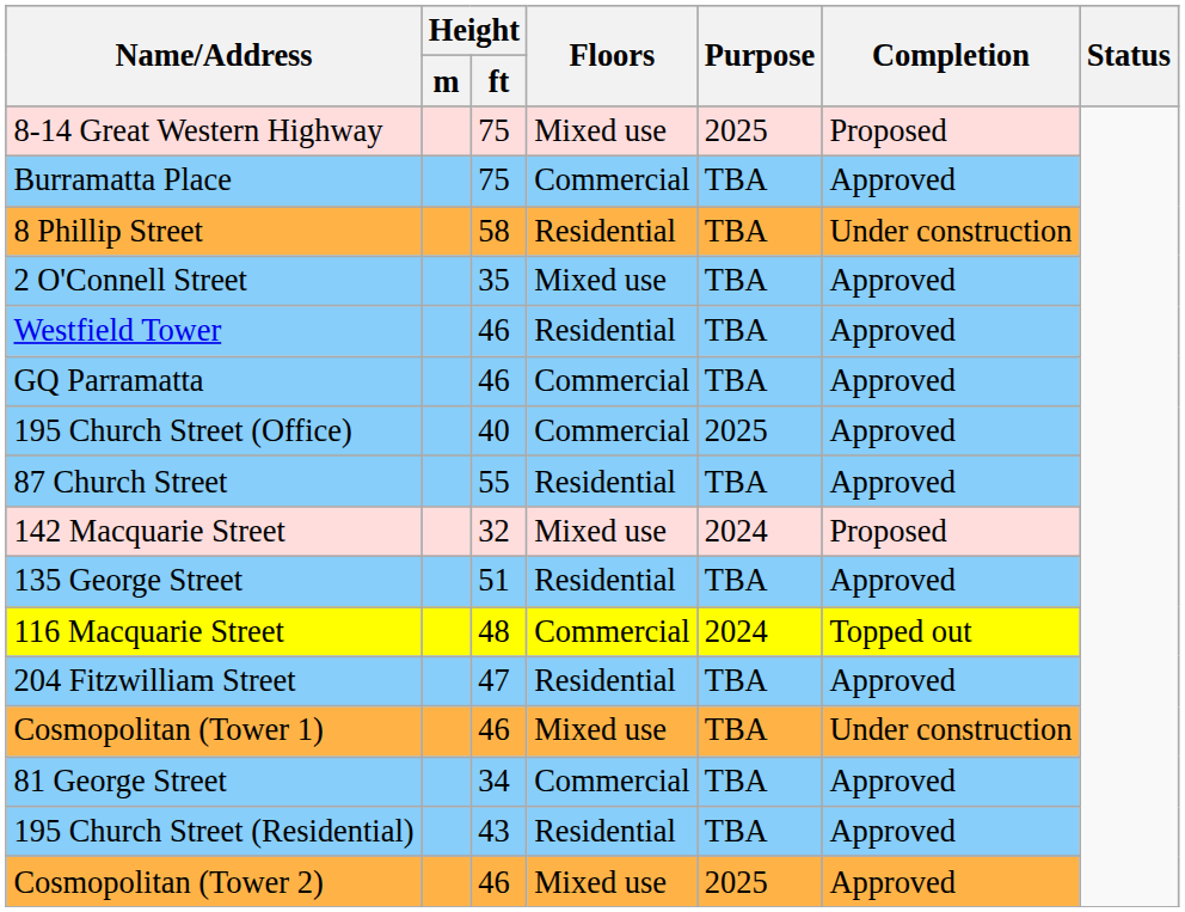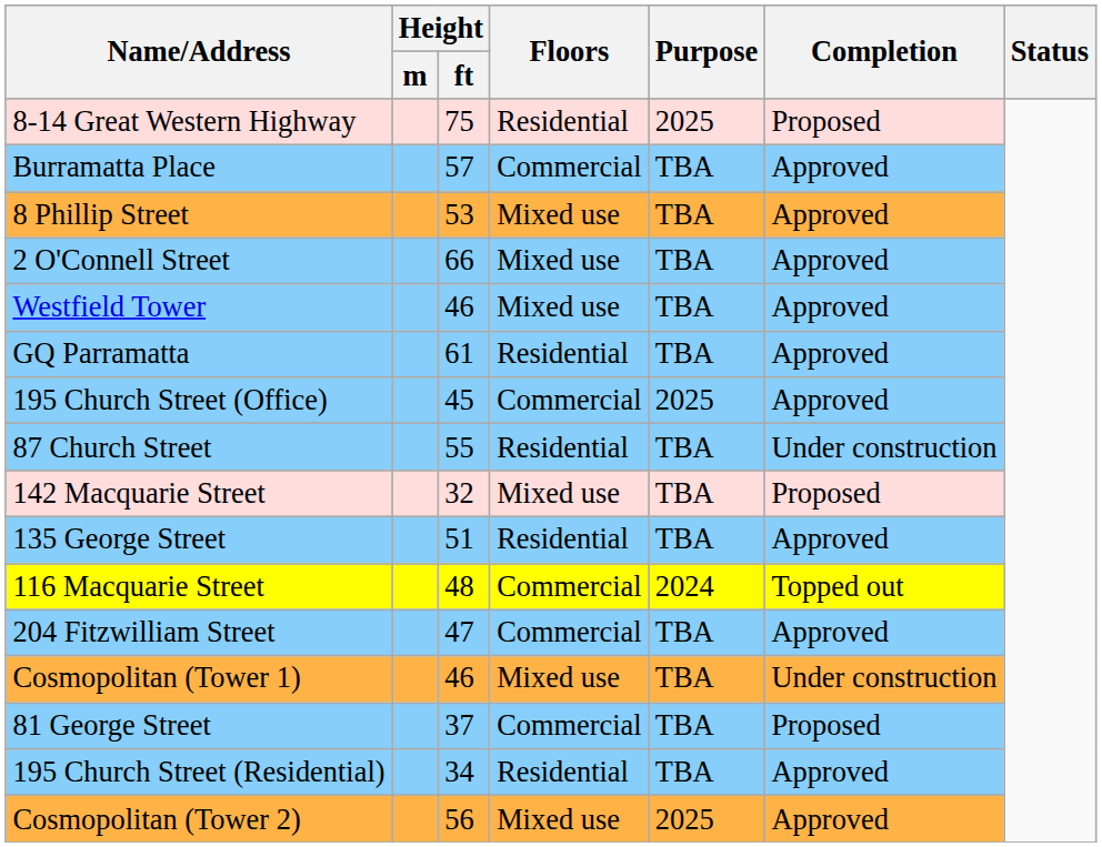8-14 Great Western Highway | Floors: Mixed use -> Residential
Burramatta Place | Height / ft: 75 -> 57
8 Phillip Street | Height / ft: 58 -> 53
8 Phillip Street | Floors: Residential -> Mixed use
8 Phillip Street | Completion: Under construction -> Approved
2 O'Connell Street | Height / ft: 35 -> 66
Westfield Tower | Floors: Residential -> Mixed use
GQ Parramatta | Height / ft: 46 -> 61
GQ Parramatta | Floors: Commercial -> Residential
195 Church Street (Office) | Height / ft: 40 -> 45
87 Church Street | Completion: Approved -> Under construction
142 Macquarie Street | Purpose: 2024 -> TBA
204 Fitzwilliam Street | Floors: Residential -> Commercial
81 George Street | Height / ft: 34 -> 37
81 George Street | Completion: Approved -> Proposed
195 Church Street (Residential) | Height / ft: 43 -> 34
Cosmopolitan (Tower 2) | Height / ft: 46 -> 56
